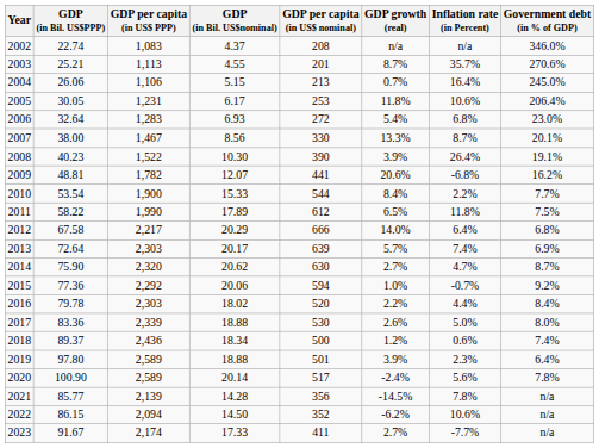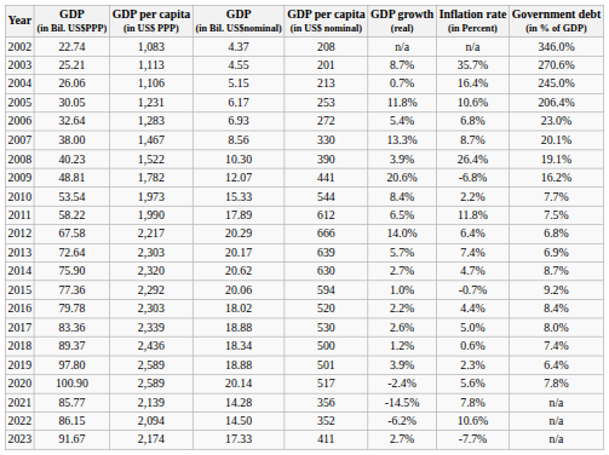2010 | GDP per capita (in US$ PPP): 1,900 -> 1,973
